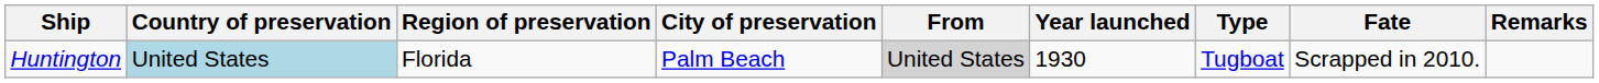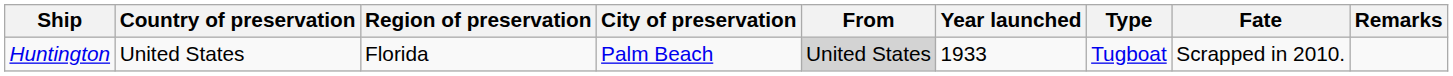Huntington | Country of preservation: lightblue background -> no background
Huntington | Year launched: 1930 -> 1933
